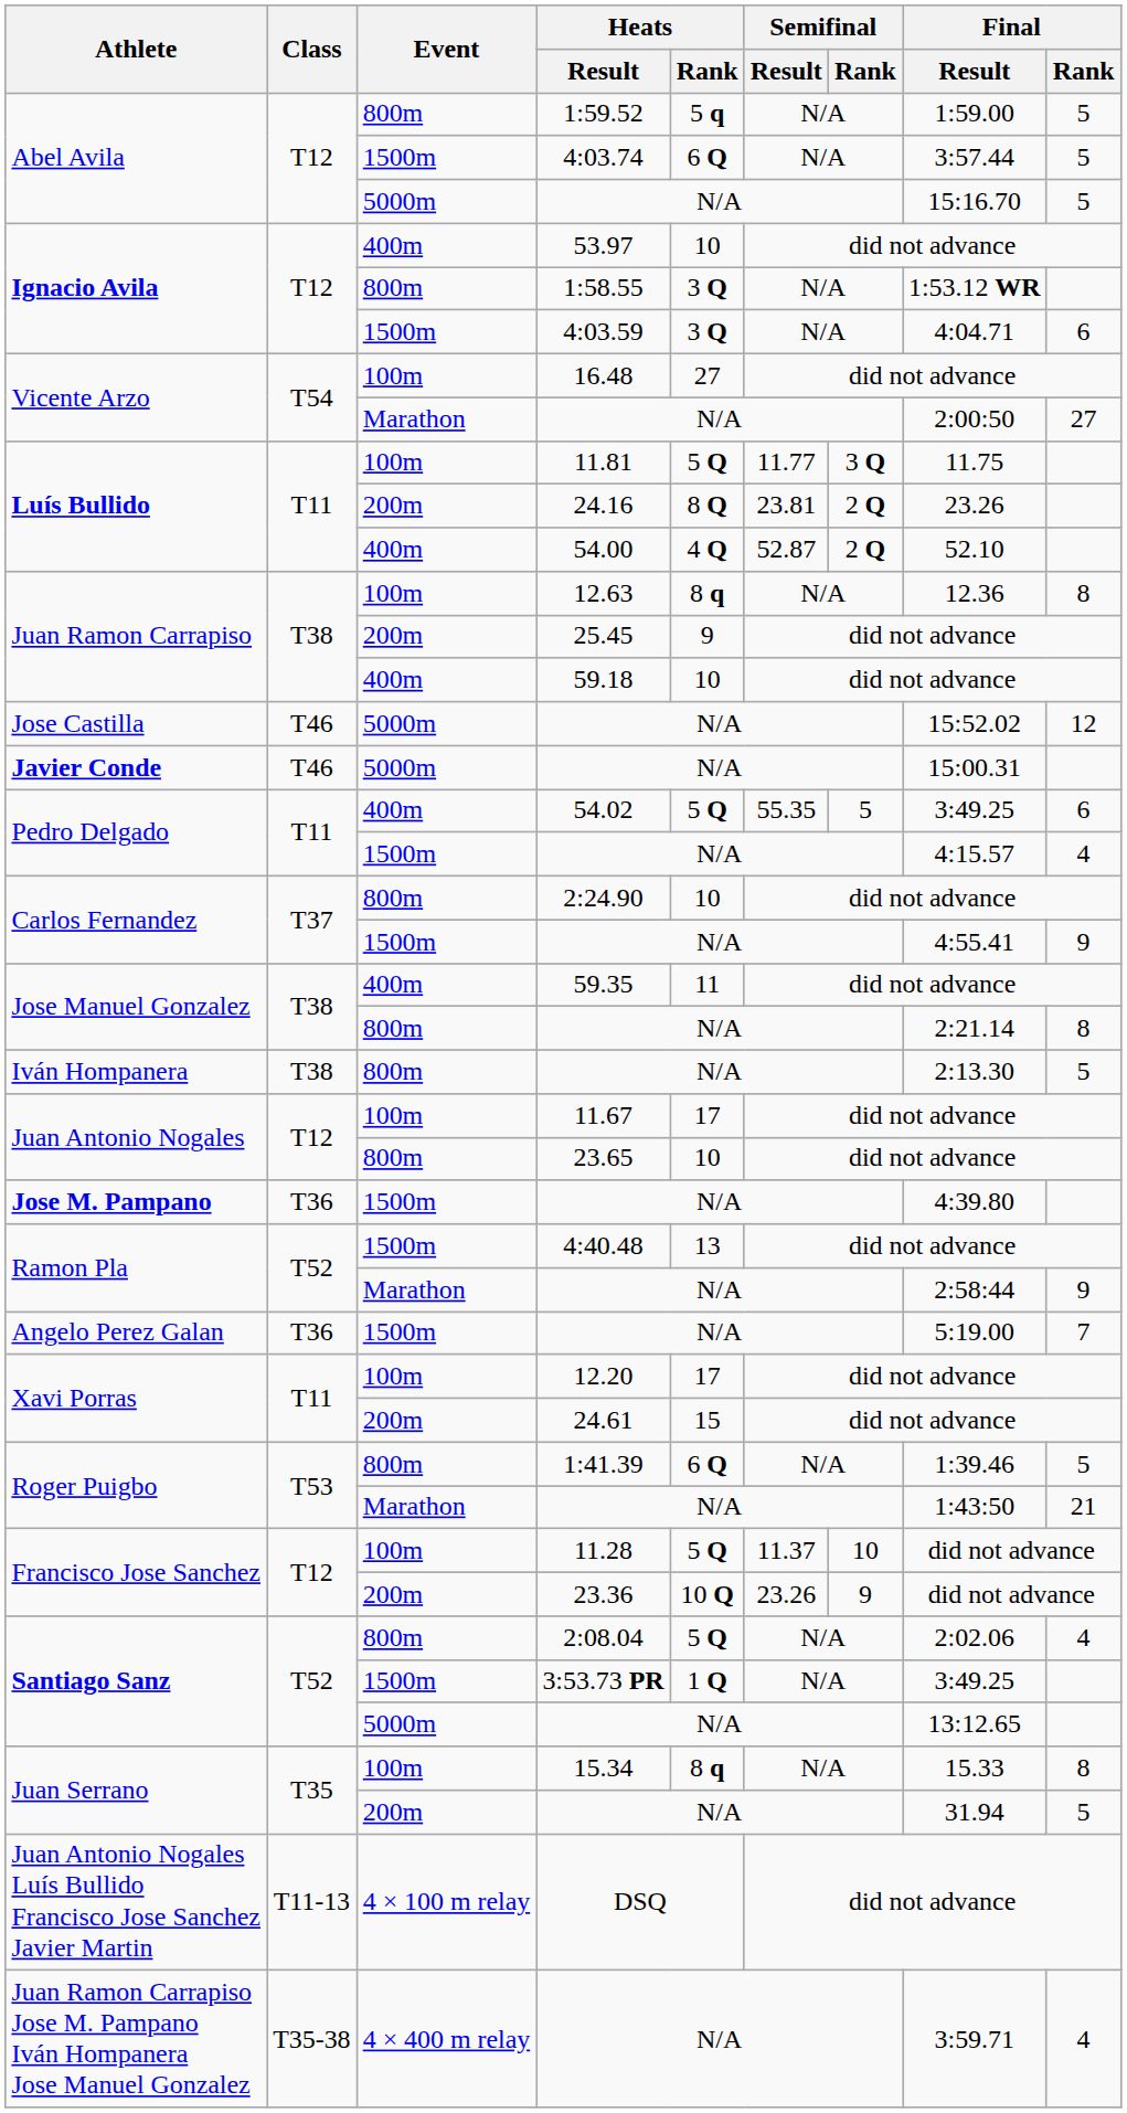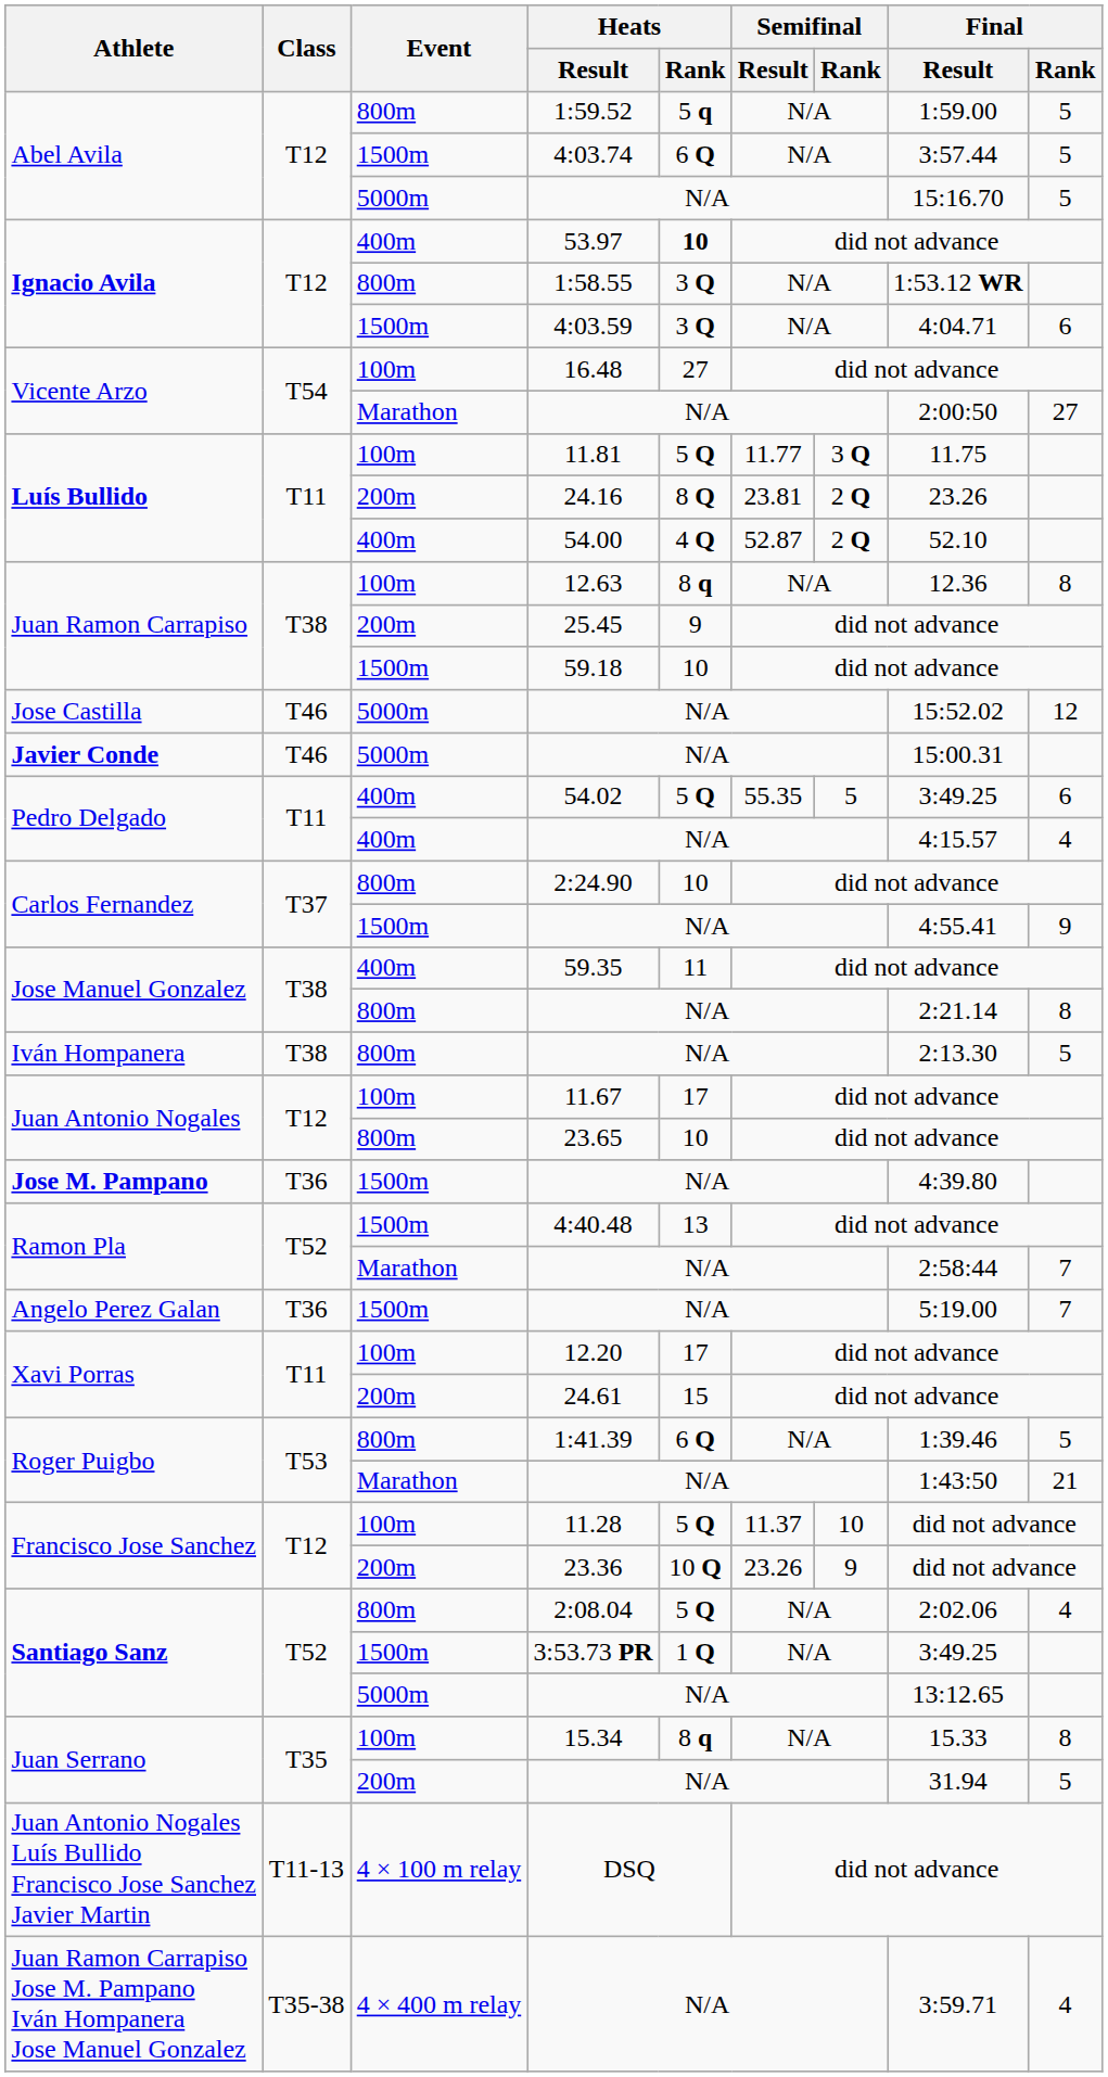53.97 | Heats / Rank: normal -> bold
59.18 | Event: 400m -> 1500m
Pedro Delgado / N/A | Event: 1500m -> 400m
Ramon Pla / N/A | Final / Rank: 9 -> 7
